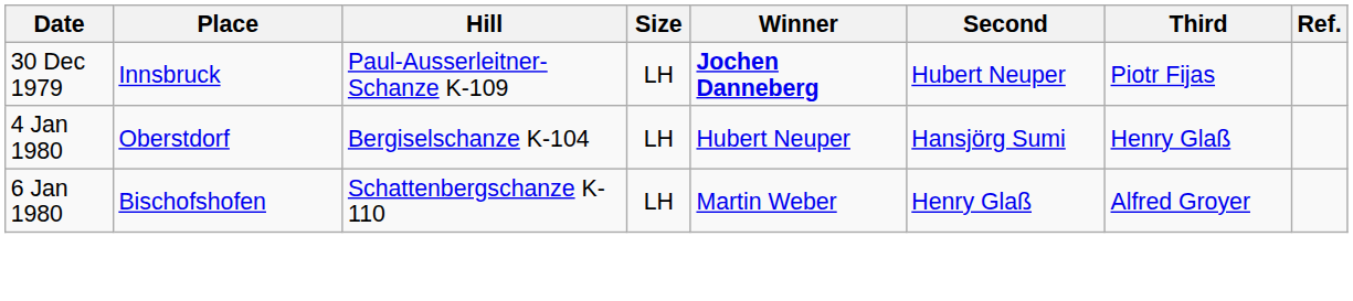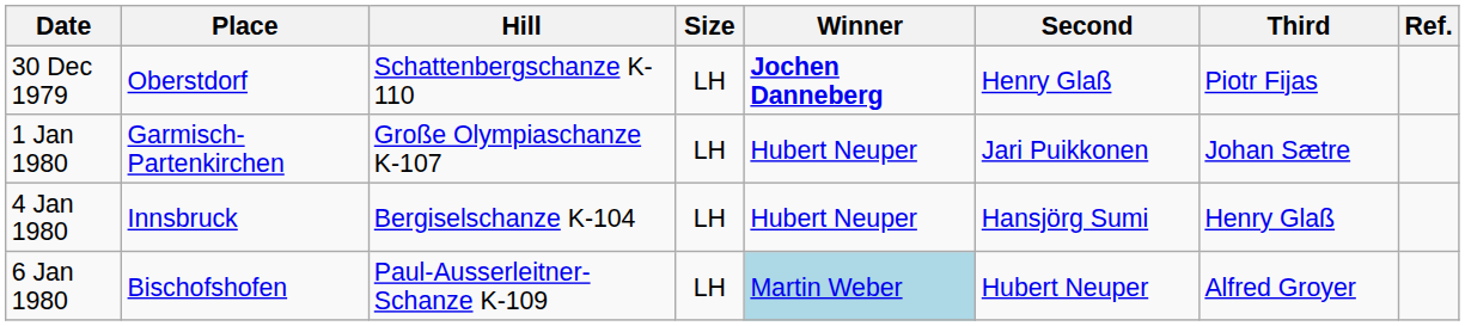30 Dec 1979 | Place: Innsbruck -> Oberstdorf
30 Dec 1979 | Hill: Paul-Ausserleitner-Schanze K-109 -> Schattenbergschanze K-110
30 Dec 1979 | Second: Hubert Neuper -> Henry Glaß
+ row: 1 Jan 1980 | Garmisch-Partenkirchen | Große Olympiaschanze K-107 | LH | Hubert Neuper | Jari Puikkonen | Johan Sætre
4 Jan 1980 | Place: Oberstdorf -> Innsbruck
6 Jan 1980 | Hill: Schattenbergschanze K-110 -> Paul-Ausserleitner-Schanze K-109
6 Jan 1980 | Winner: no background -> lightblue background
6 Jan 1980 | Second: Henry Glaß -> Hubert Neuper
